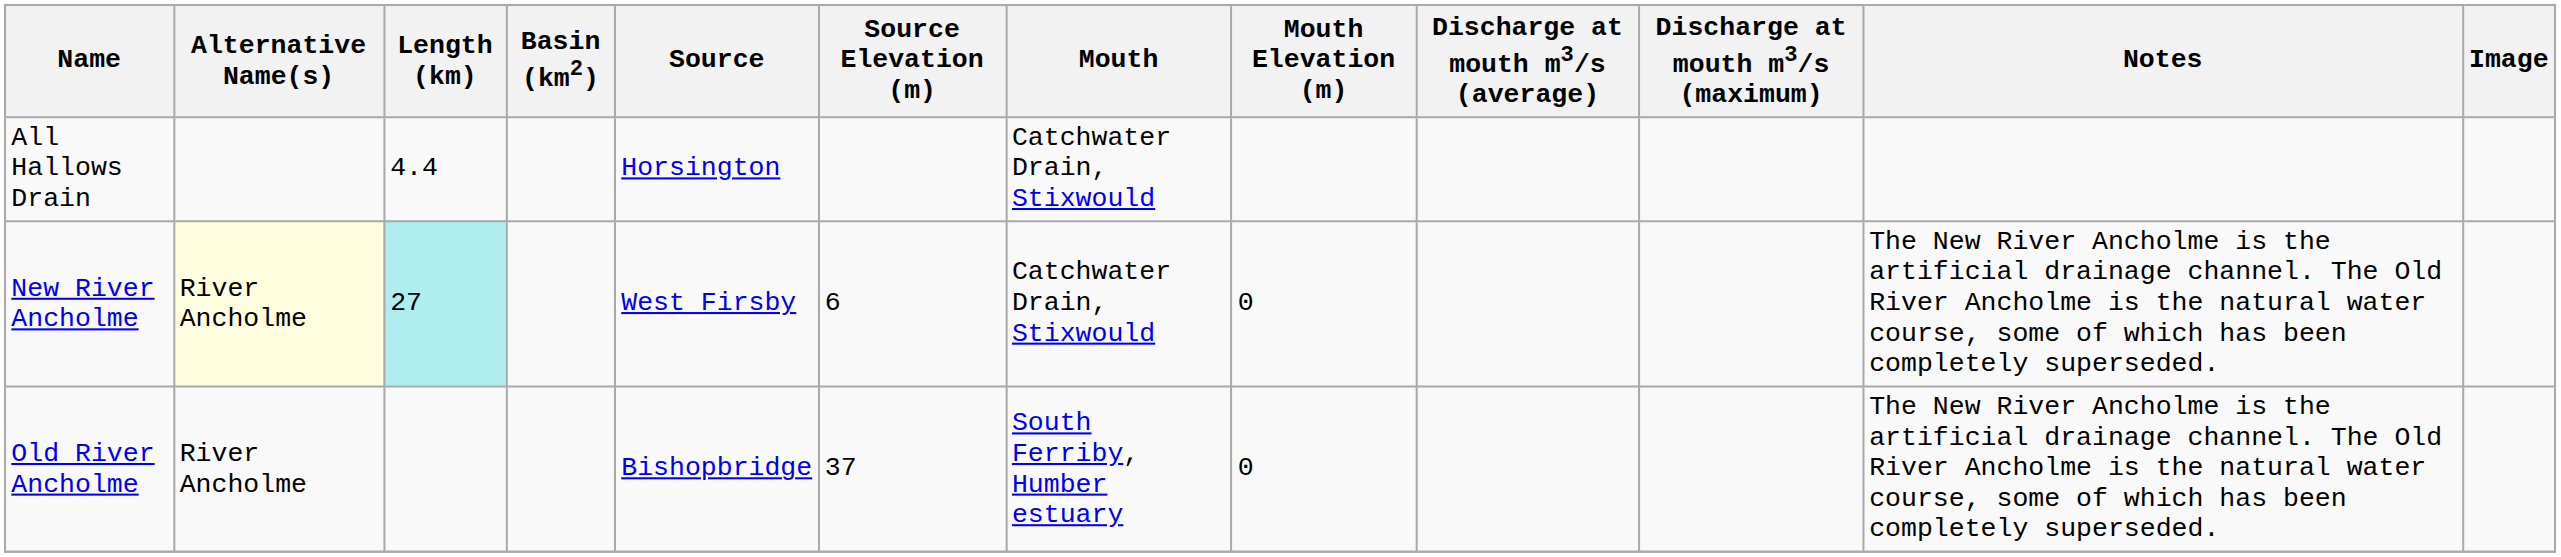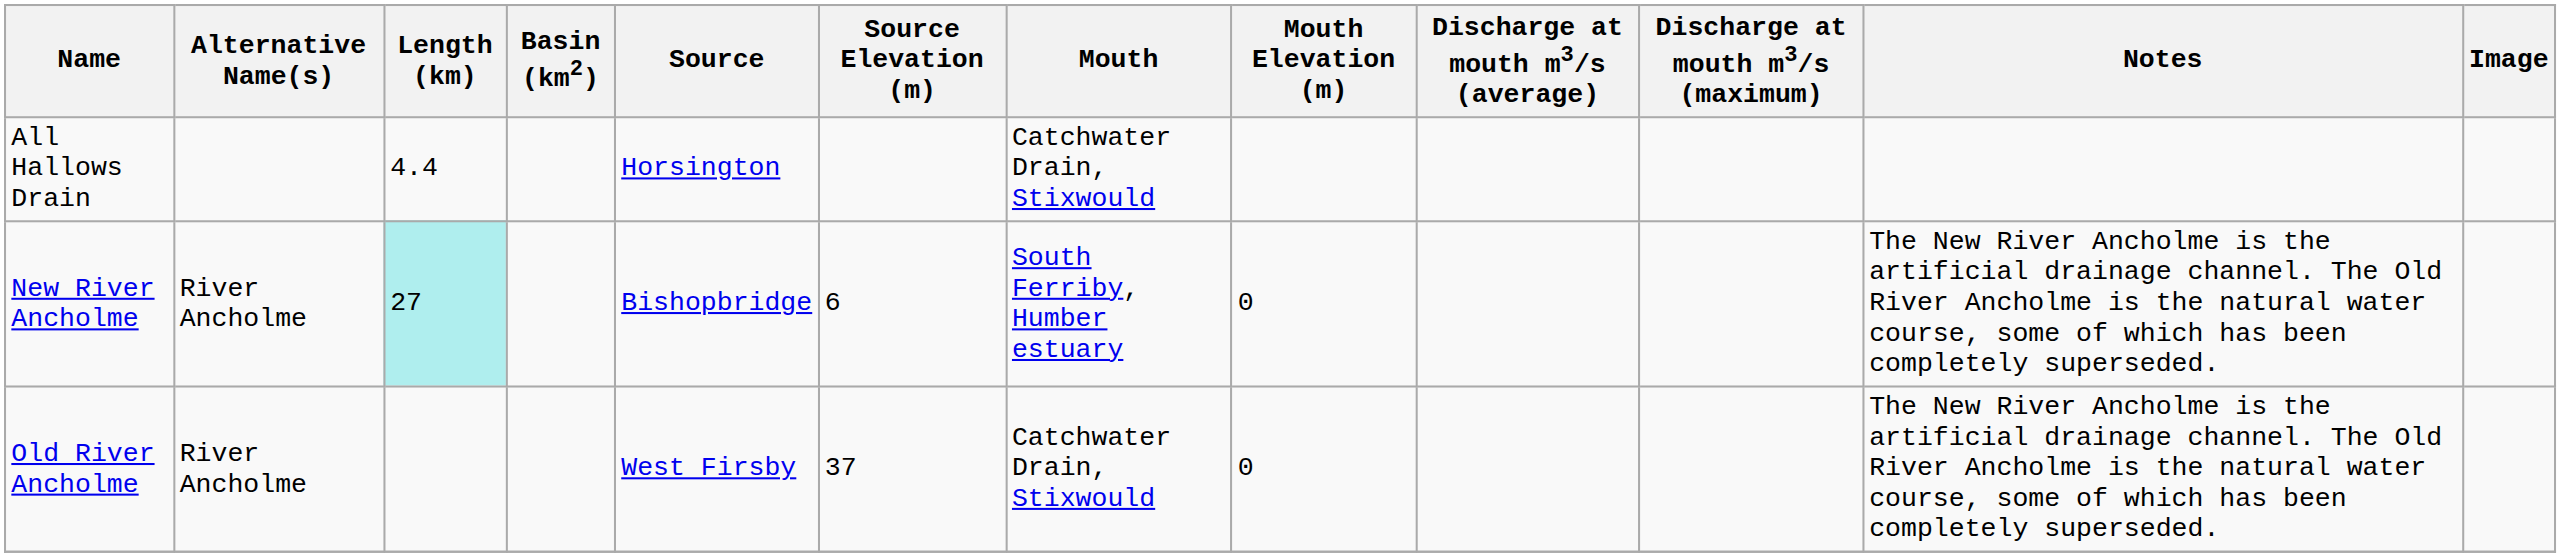New River Ancholme | Alternative Name(s): lightyellow background -> no background
New River Ancholme | Source: West Firsby -> Bishopbridge
New River Ancholme | Mouth: Catchwater Drain, Stixwould -> South Ferriby, Humber estuary
Old River Ancholme | Source: Bishopbridge -> West Firsby
Old River Ancholme | Mouth: South Ferriby, Humber estuary -> Catchwater Drain, Stixwould
